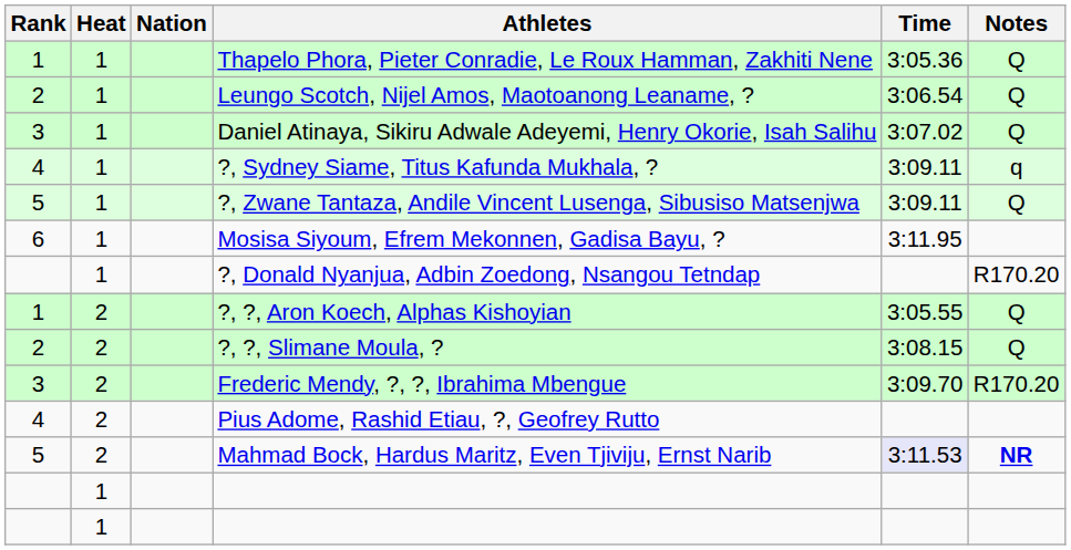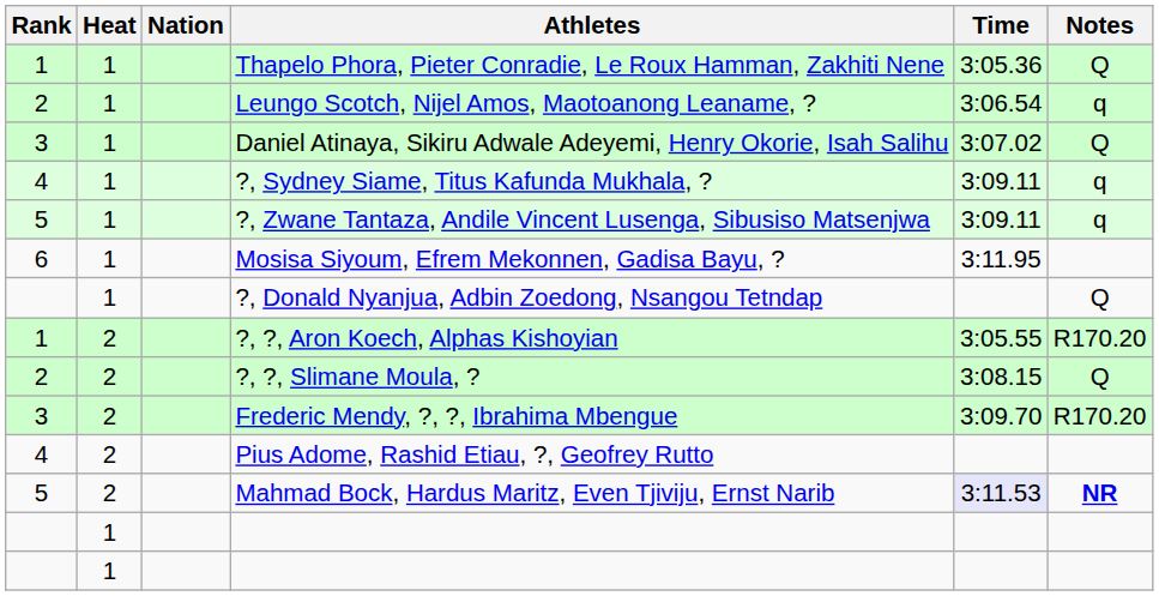Leungo Scotch, Nijel Amos, Maotoanong Leaname, ? | Notes: Q -> q
?, Zwane Tantaza, Andile Vincent Lusenga, Sibusiso Matsenjwa | Notes: Q -> q
?, Donald Nyanjua, Adbin Zoedong, Nsangou Tetndap | Notes: R170.20 -> Q
?, ?, Aron Koech, Alphas Kishoyian | Notes: Q -> R170.20
